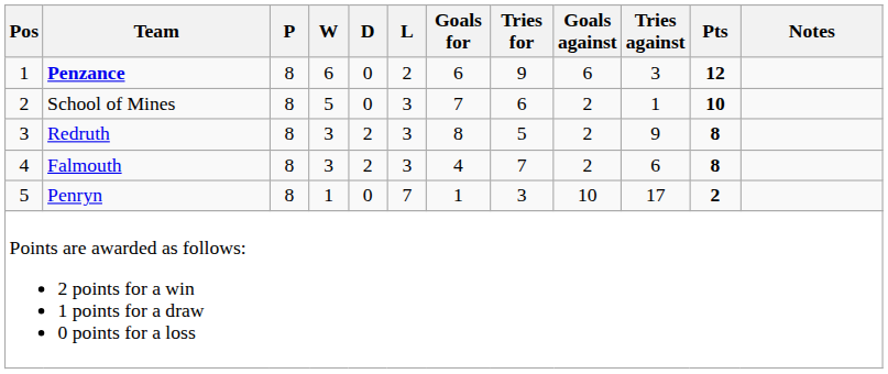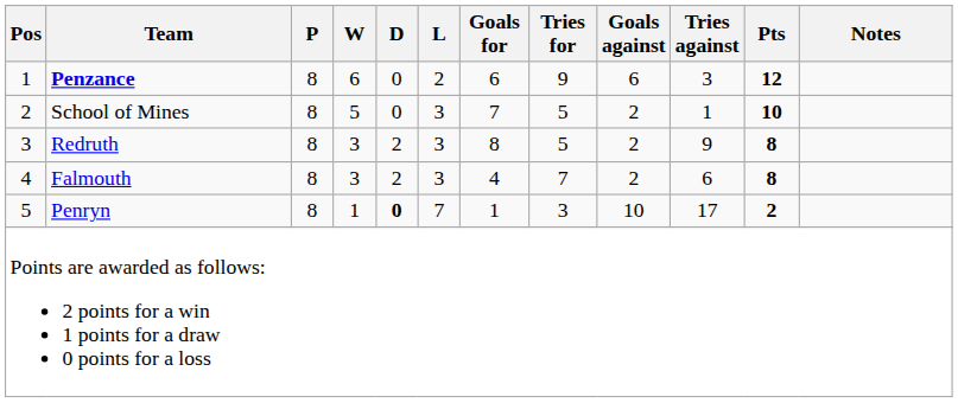School of Mines | Tries for: 6 -> 5
Penryn | D: normal -> bold
